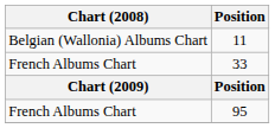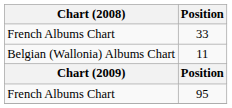rows swapped: 11 <-> 33
